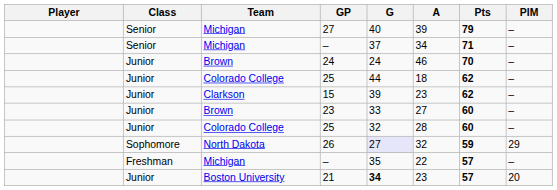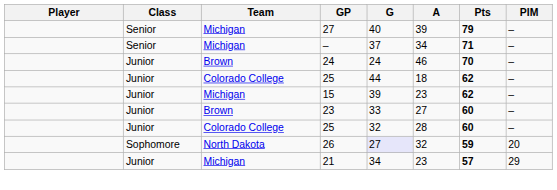15 | Team: Clarkson -> Michigan
26 | PIM: 29 -> 20
- row: Freshman | Michigan | – | 35 | 22 | 57 | –
21 | Team: Boston University -> Michigan
21 | G: bold -> normal
21 | PIM: 20 -> 29
